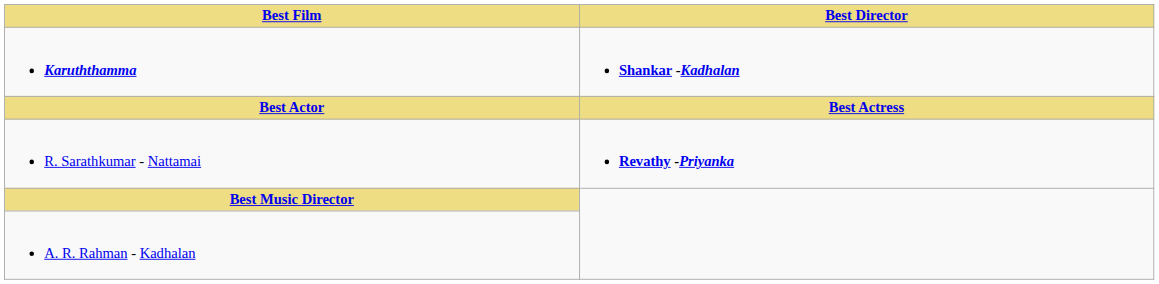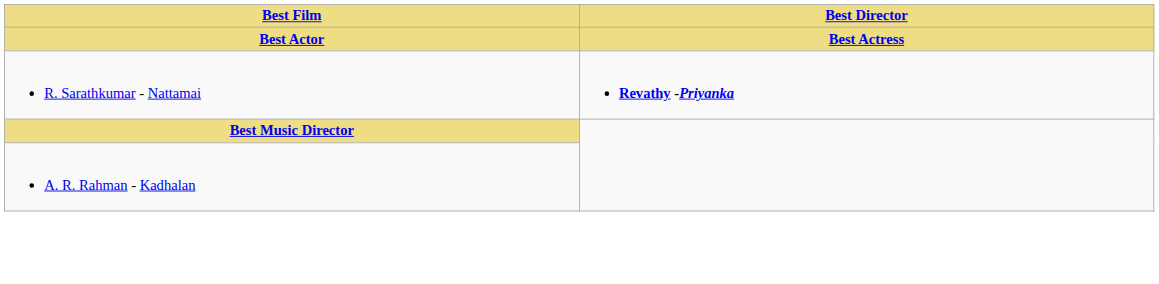- row: Karuththamma | Shankar -Kadhalan
